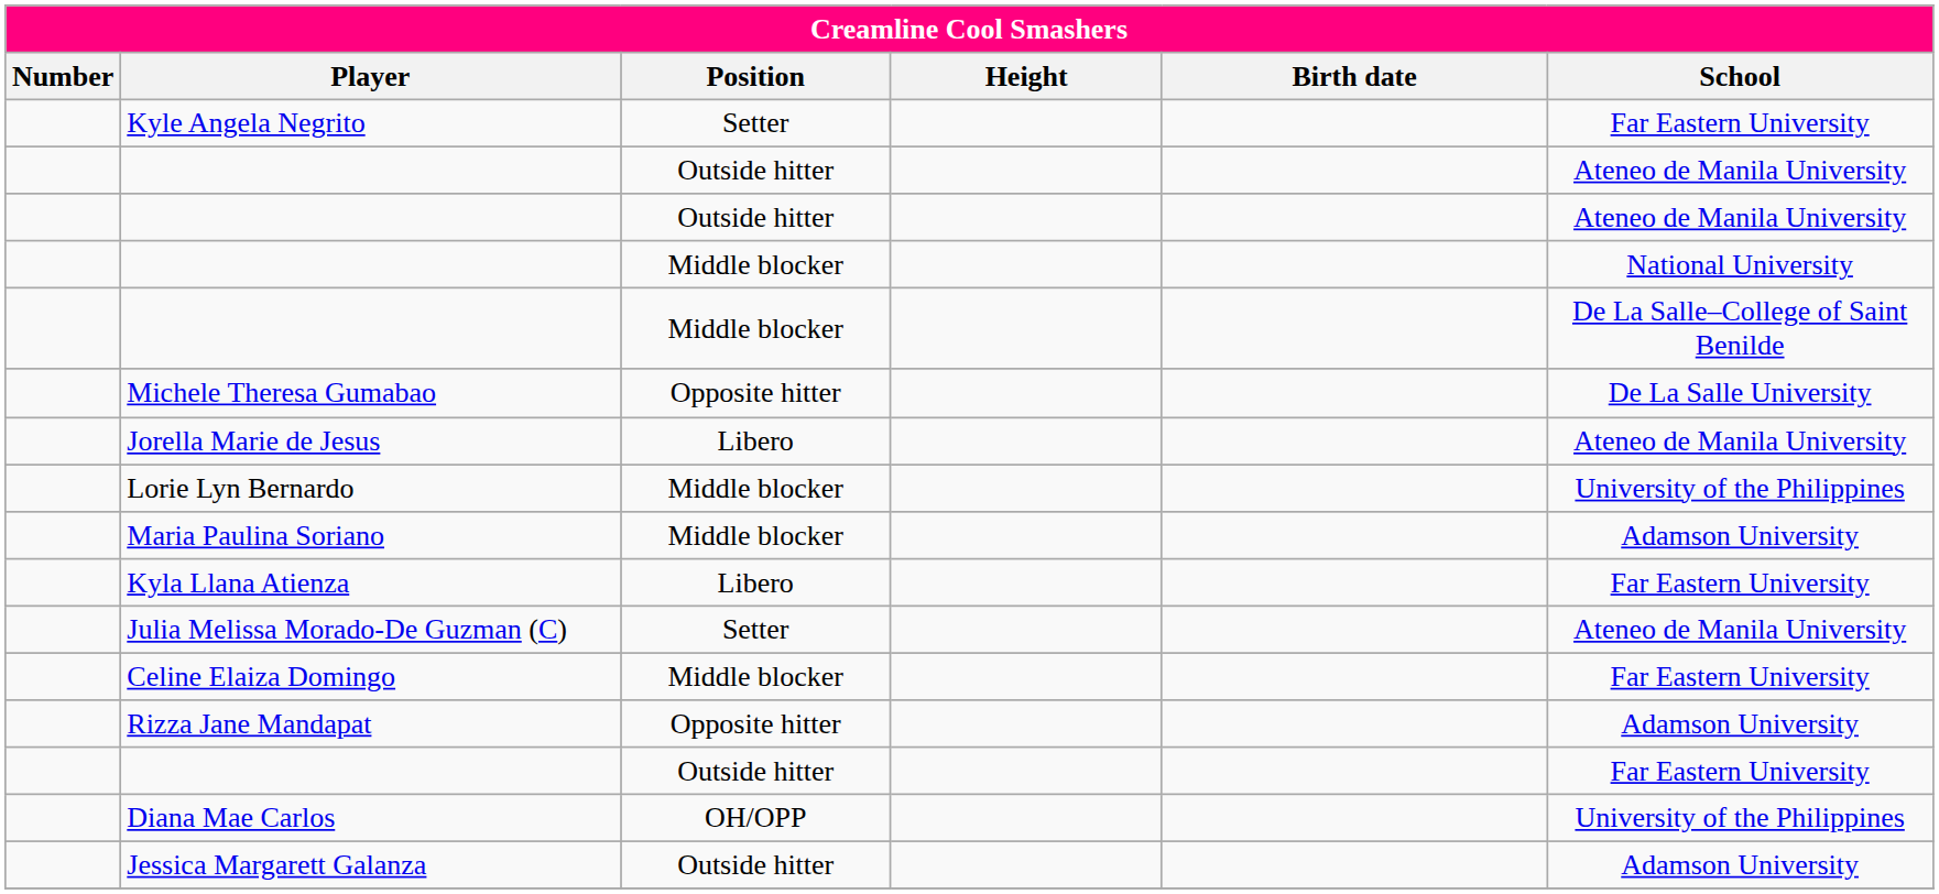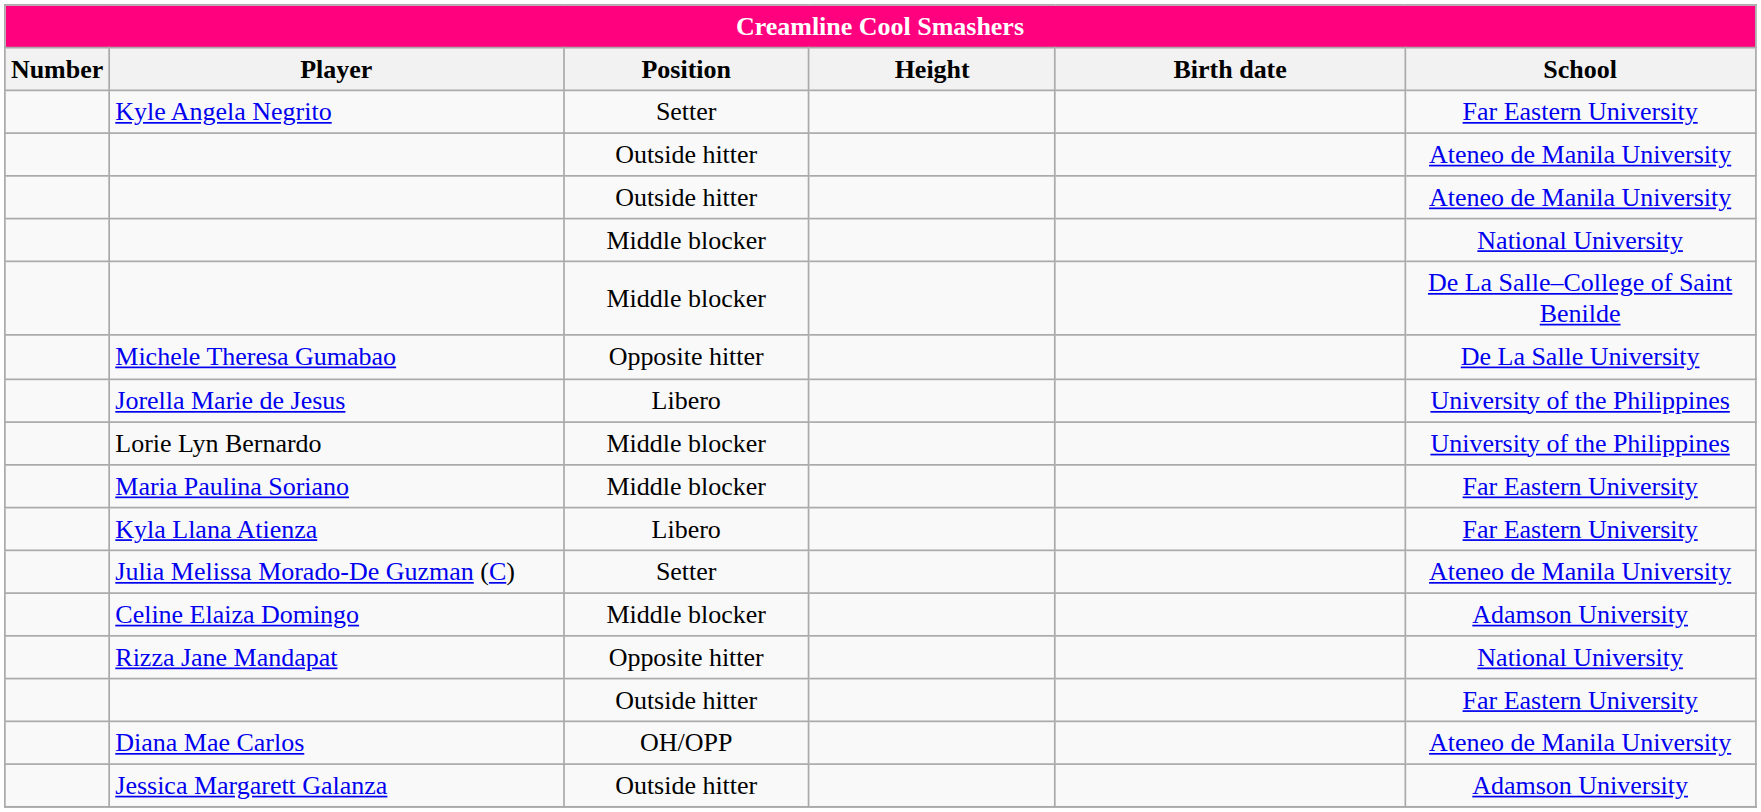Jorella Marie de Jesus | School: Ateneo de Manila University -> University of the Philippines
Maria Paulina Soriano | School: Adamson University -> Far Eastern University
Celine Elaiza Domingo | School: Far Eastern University -> Adamson University
Rizza Jane Mandapat | School: Adamson University -> National University
Diana Mae Carlos | School: University of the Philippines -> Ateneo de Manila University
